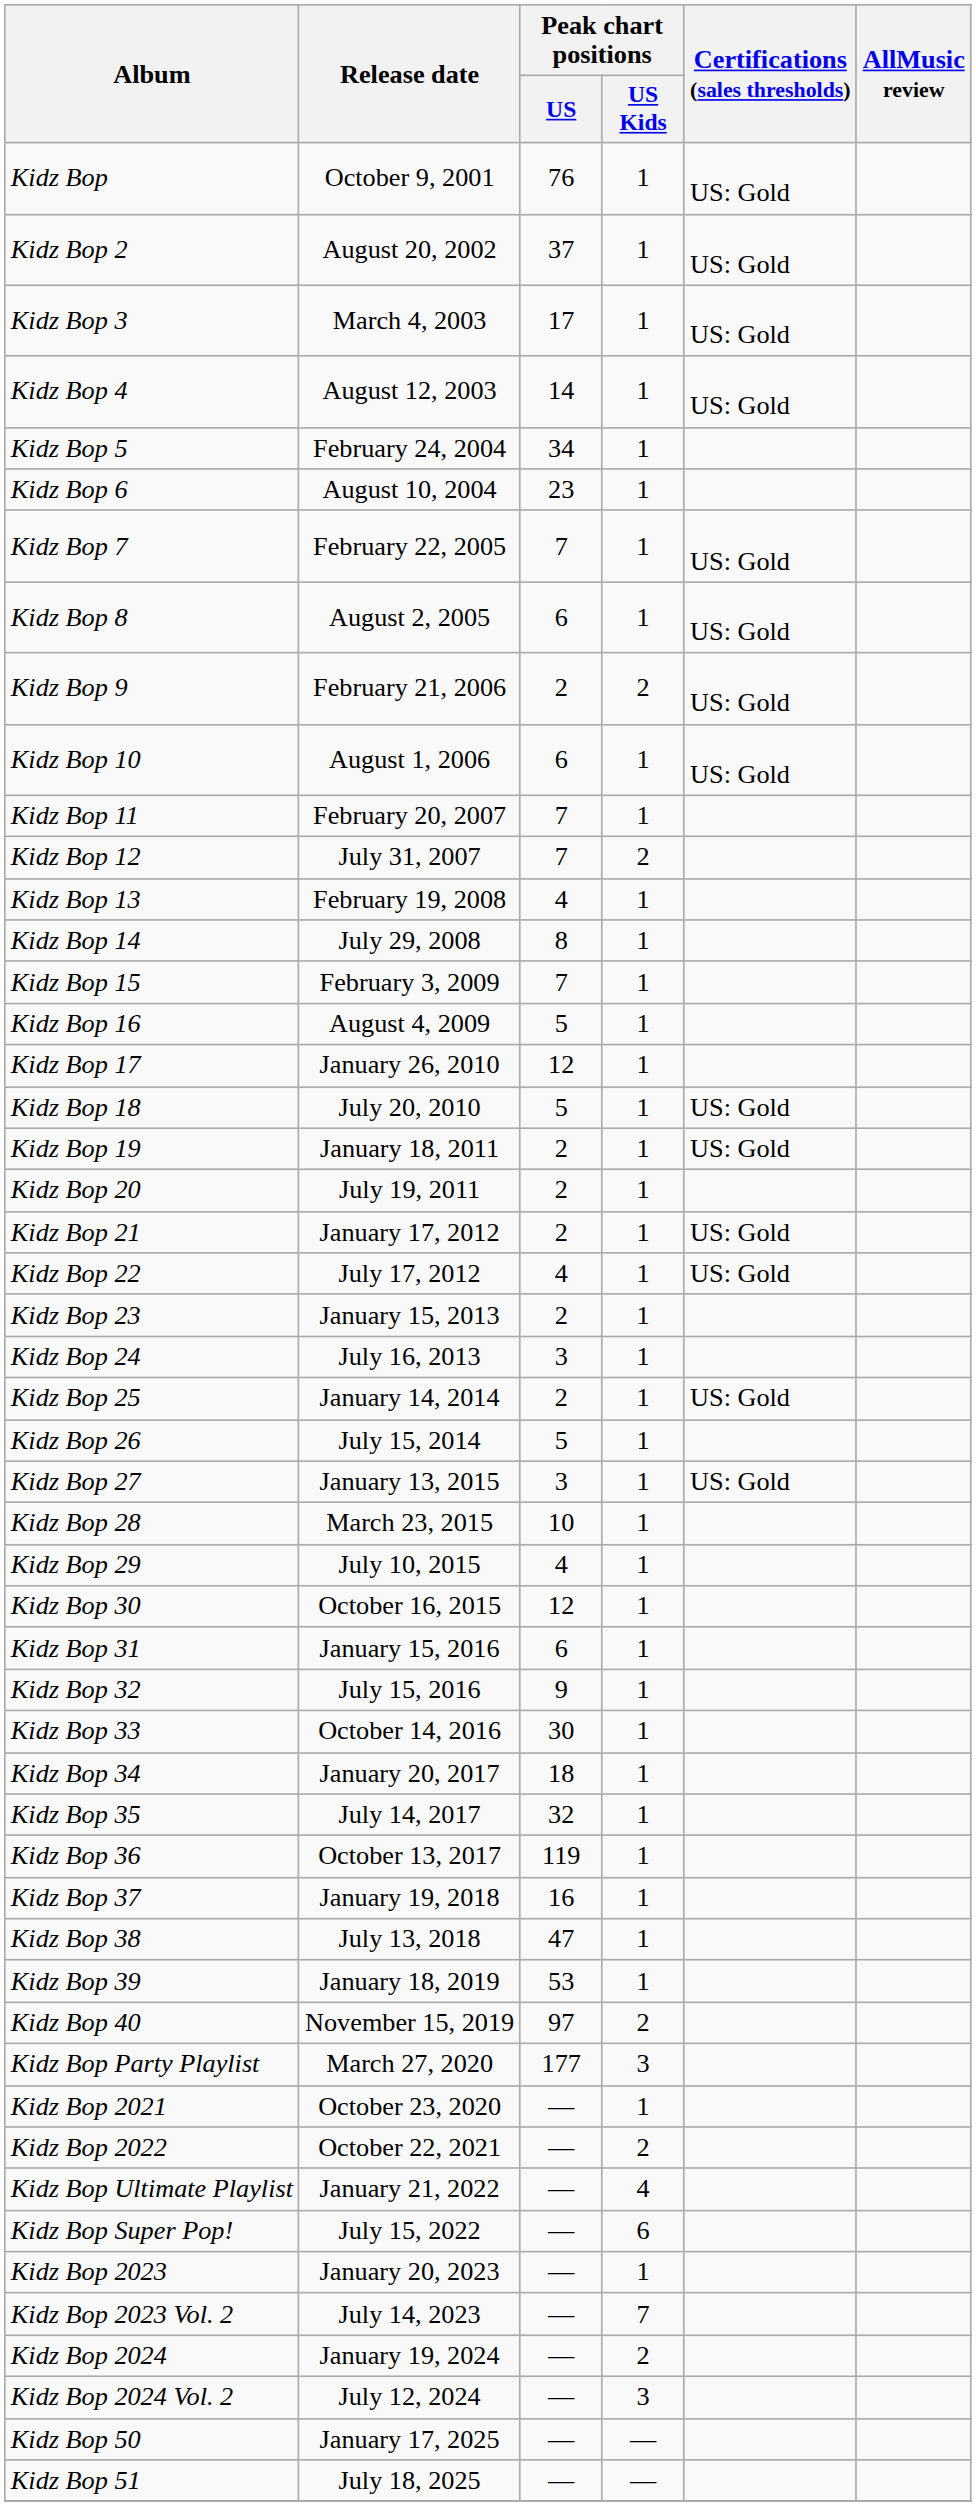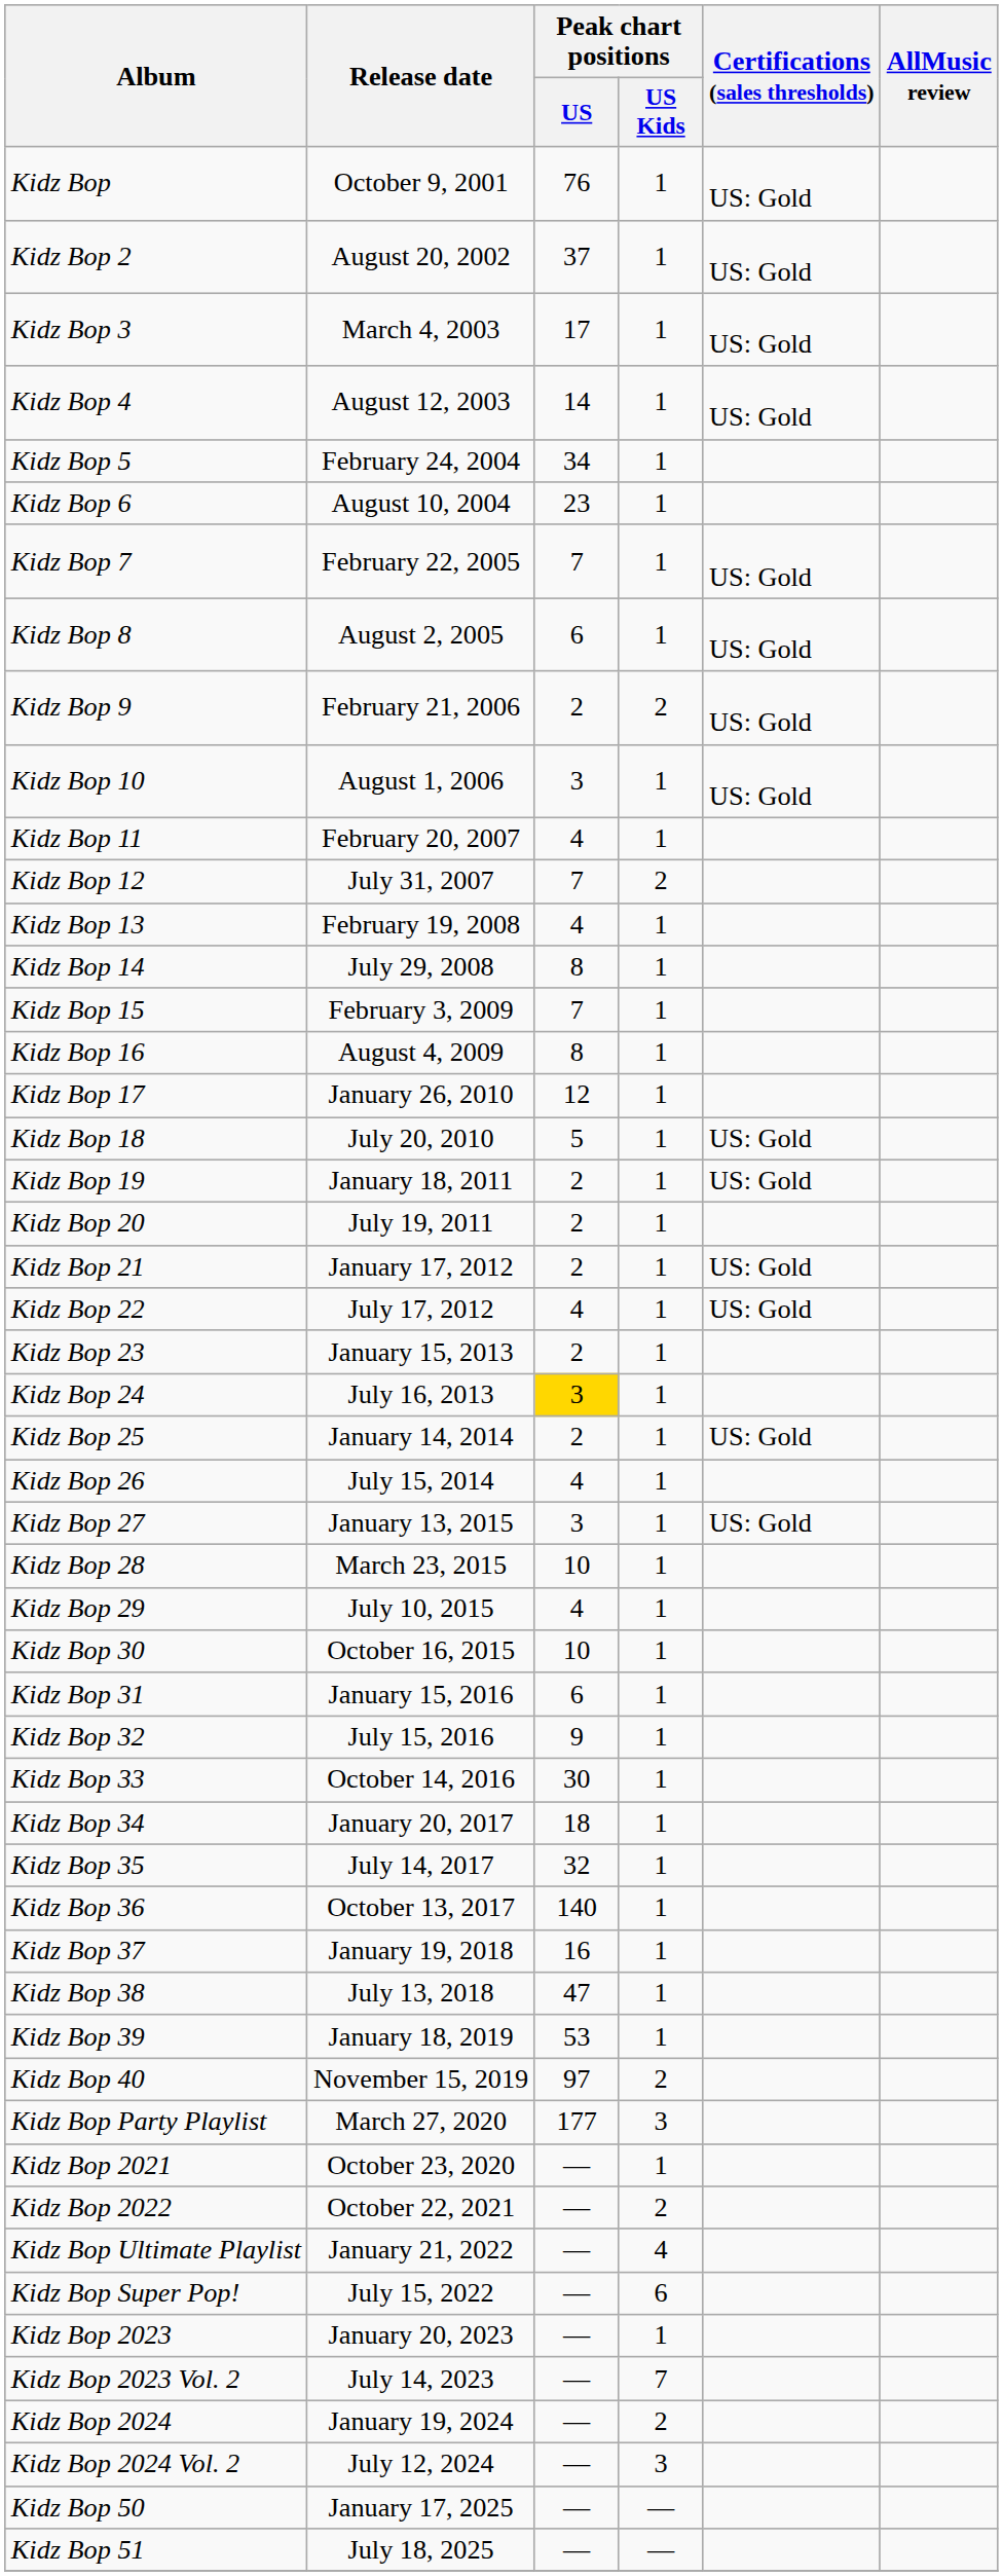Kidz Bop 10 | Peak chart positions / US: 6 -> 3
Kidz Bop 11 | Peak chart positions / US: 7 -> 4
Kidz Bop 16 | Peak chart positions / US: 5 -> 8
Kidz Bop 24 | Peak chart positions / US: no background -> gold background
Kidz Bop 26 | Peak chart positions / US: 5 -> 4
Kidz Bop 30 | Peak chart positions / US: 12 -> 10
Kidz Bop 36 | Peak chart positions / US: 119 -> 140
